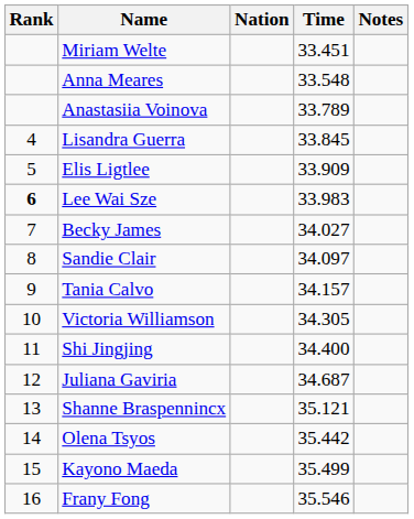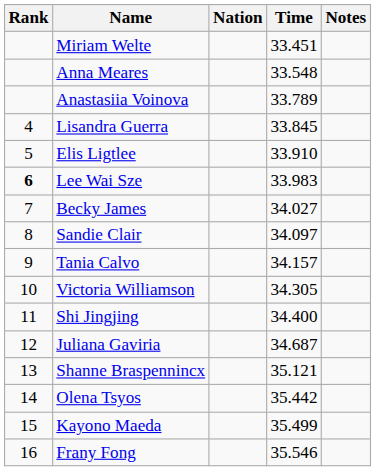Elis Ligtlee | Time: 33.909 -> 33.910
